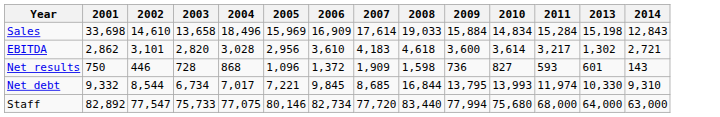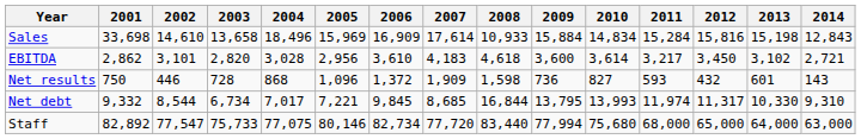+ column: 2012 | 15,816 | 3,450 | 432 | 11,317 | 65,000
Sales | 2008: 19,033 -> 10,933
EBITDA | 2013: 1,302 -> 3,102
